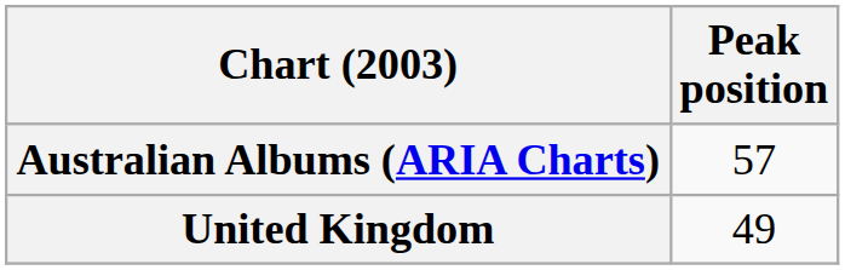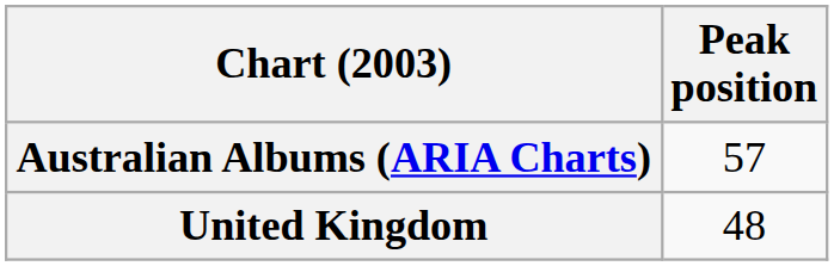United Kingdom | Peak position: 49 -> 48
